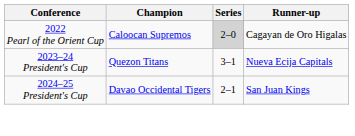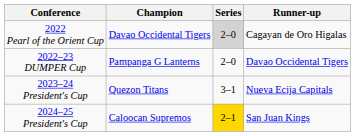2022 Pearl of the Orient Cup | Champion: Caloocan Supremos -> Davao Occidental Tigers
+ row: 2022–23 DUMPER Cup | Pampanga G Lanterns | 2–0 | Davao Occidental Tigers
2024–25 President's Cup | Champion: Davao Occidental Tigers -> Caloocan Supremos
2024–25 President's Cup | Series: no background -> gold background
